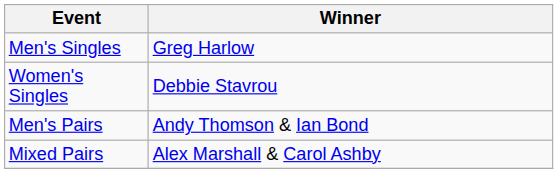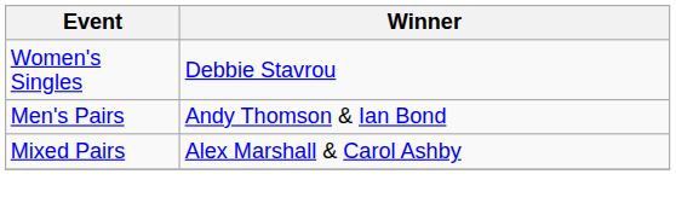- row: Men's Singles | Greg Harlow
